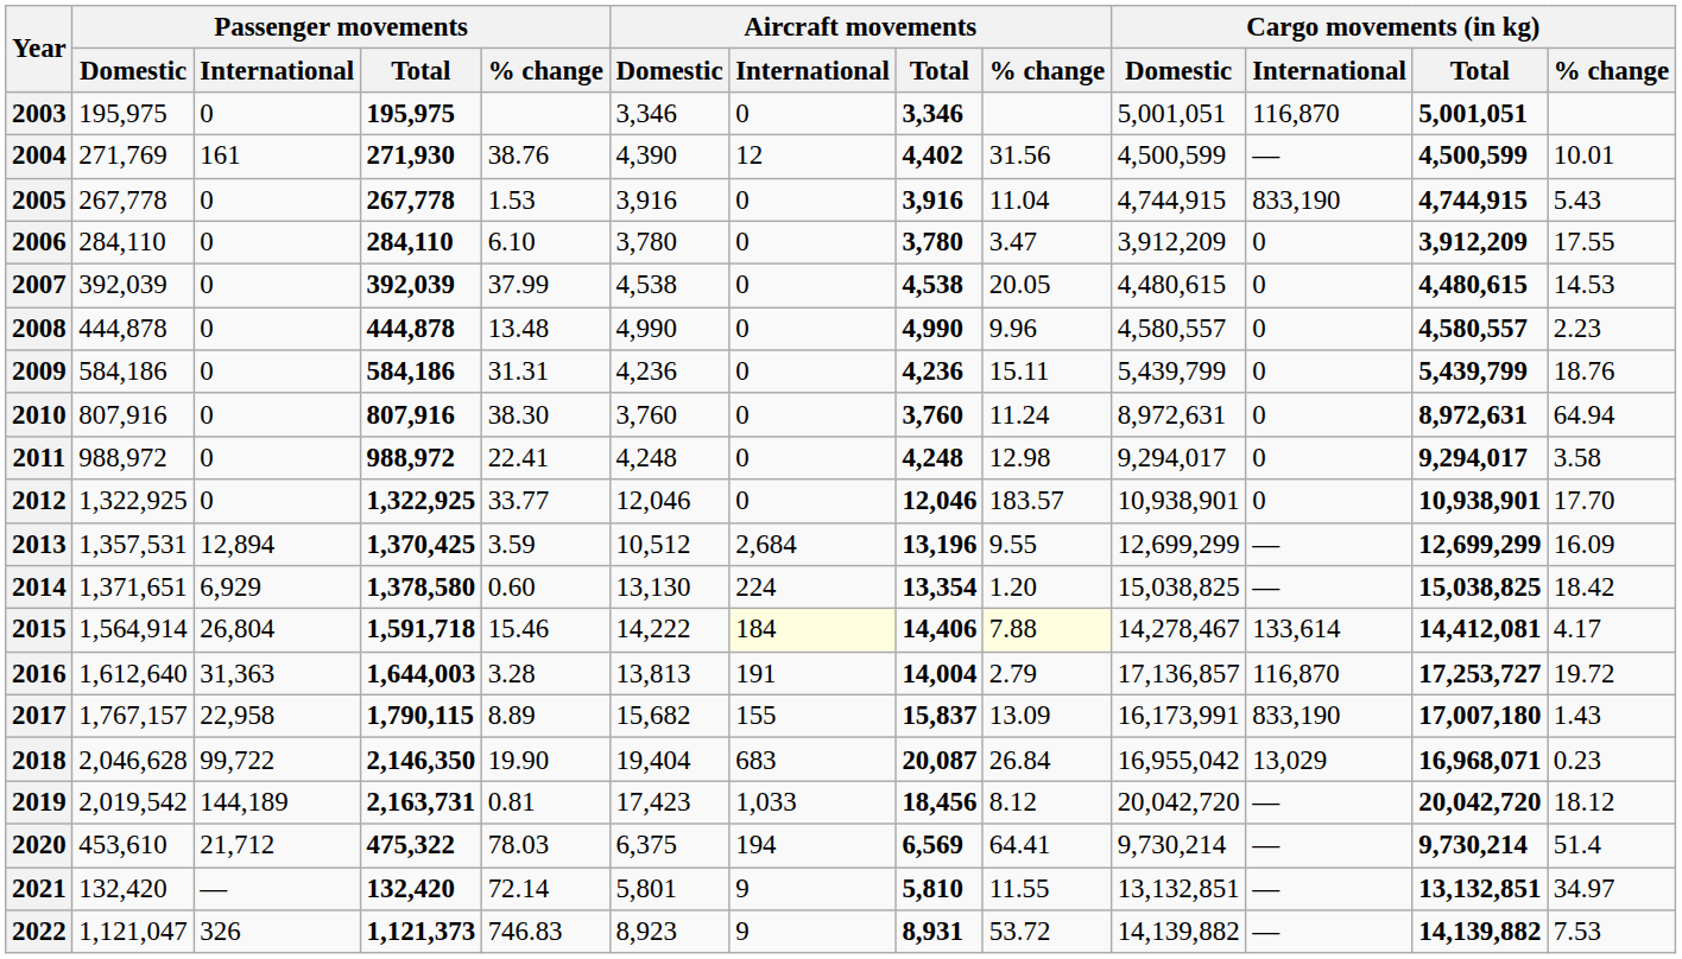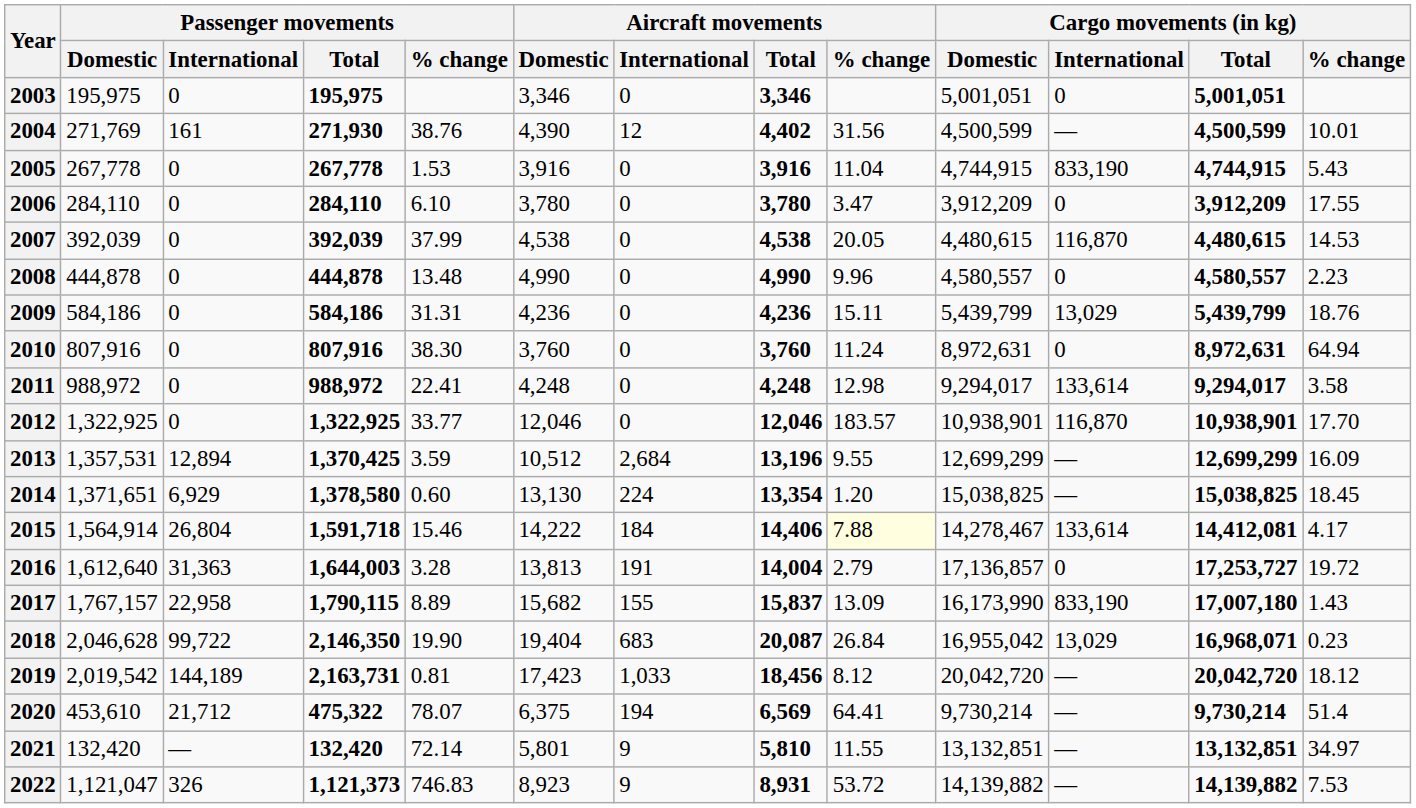2003 | Cargo movements (in kg) / International: 116,870 -> 0
2007 | Cargo movements (in kg) / International: 0 -> 116,870
2009 | Cargo movements (in kg) / International: 0 -> 13,029
2011 | Cargo movements (in kg) / International: 0 -> 133,614
2012 | Cargo movements (in kg) / International: 0 -> 116,870
2014 | Cargo movements (in kg) / % change: 18.42 -> 18.45
2015 | Aircraft movements / International: lightyellow background -> no background
2016 | Cargo movements (in kg) / International: 116,870 -> 0
2017 | Cargo movements (in kg) / Domestic: 16,173,991 -> 16,173,990
2020 | Passenger movements / % change: 78.03 -> 78.07
